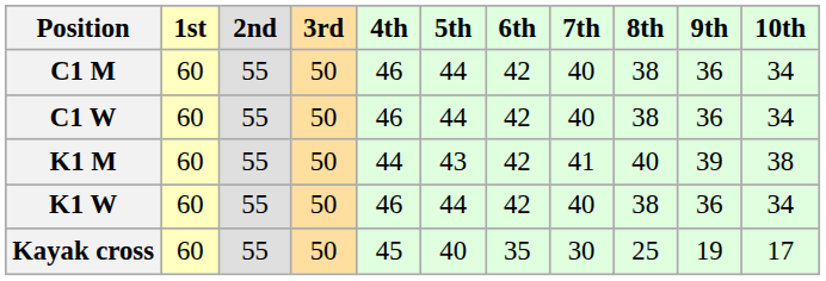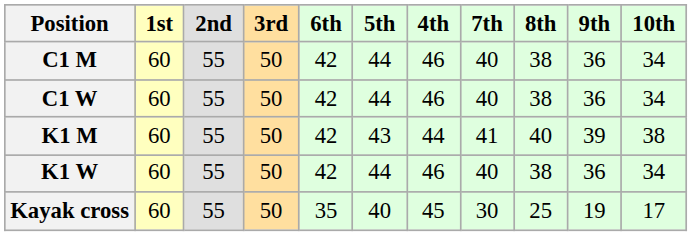columns swapped: 4th <-> 6th
